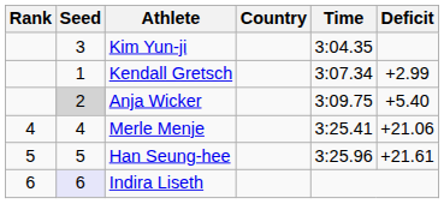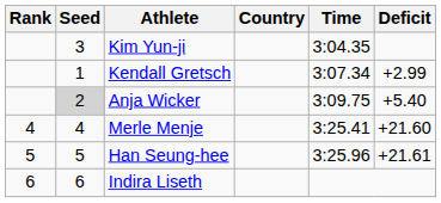Merle Menje | Deficit: +21.06 -> +21.60
Indira Liseth | Seed: lavender background -> no background
